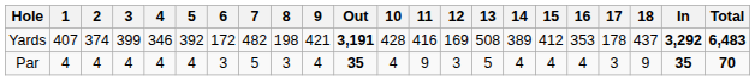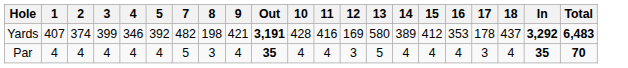- column: 6 | 172 | 3
Yards | 13: 508 -> 580
Par | 11: 9 -> 4
Par | 18: 9 -> 4
